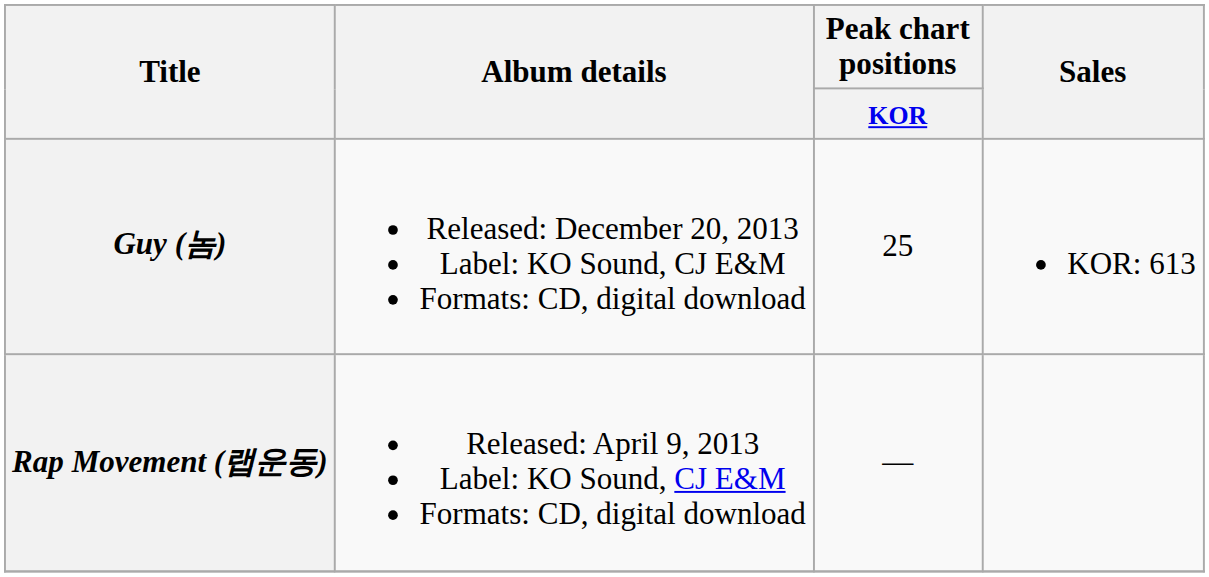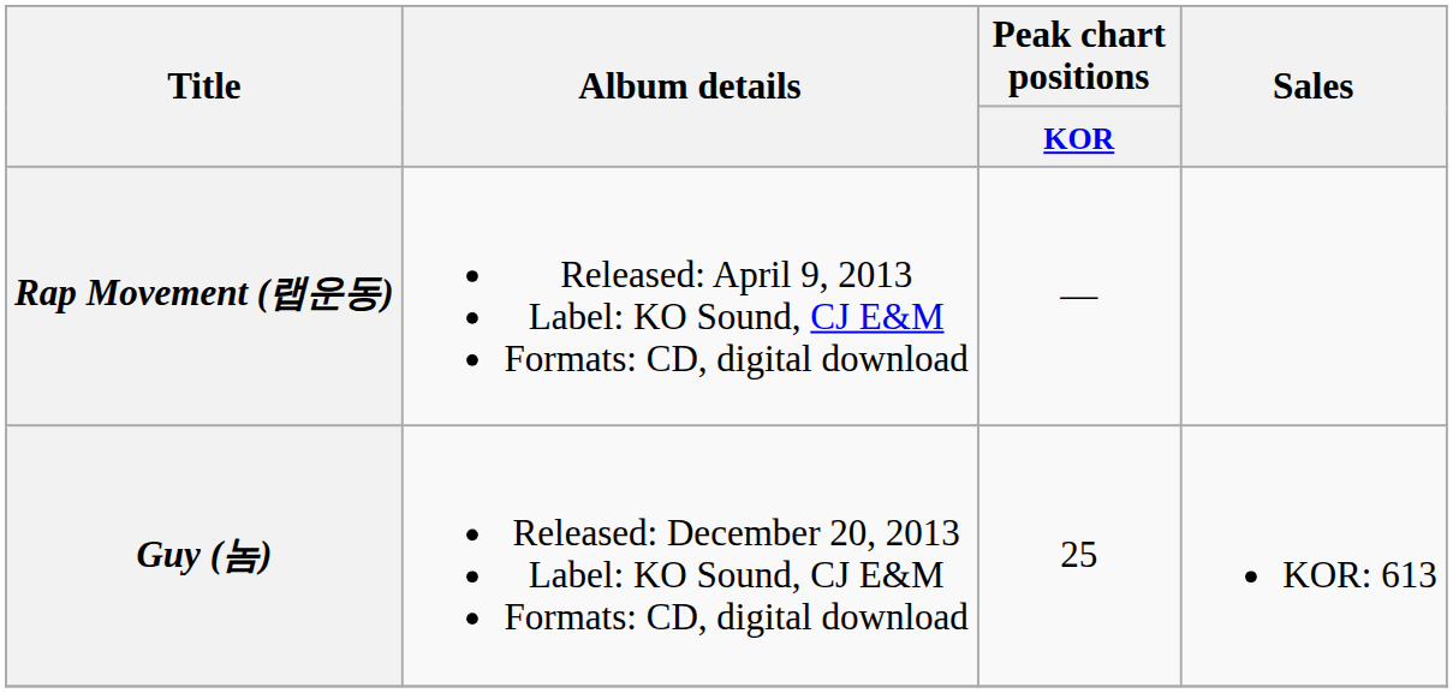rows swapped: Rap Movement (랩운동) <-> Guy (놈)
